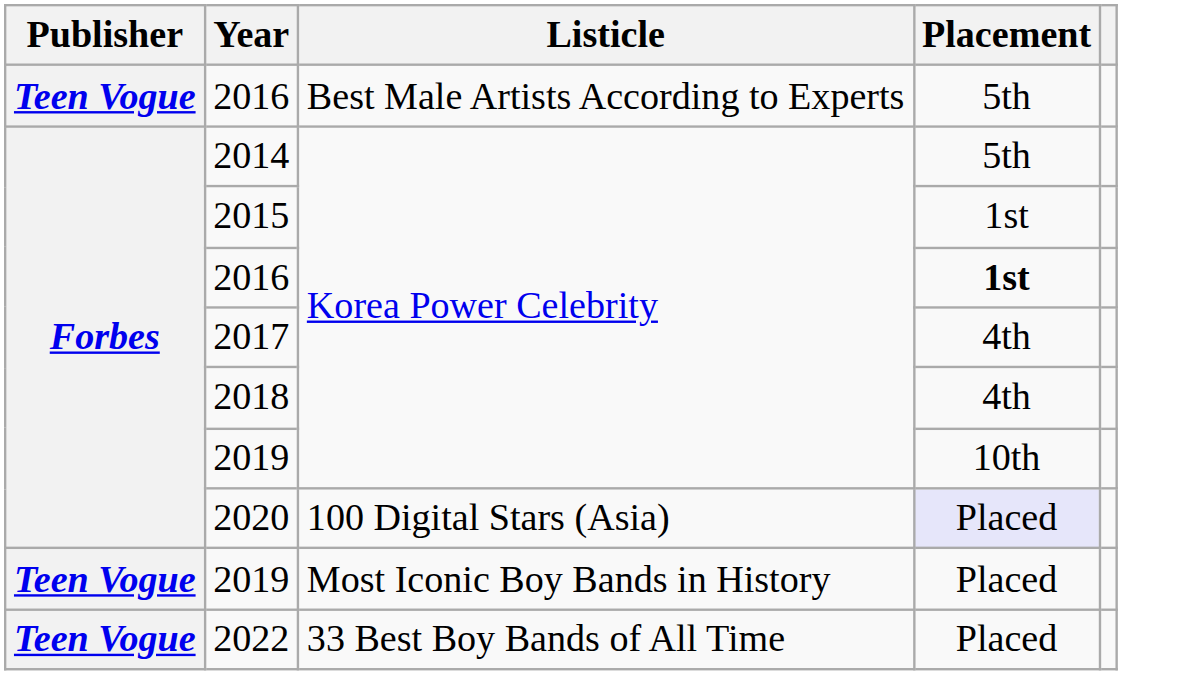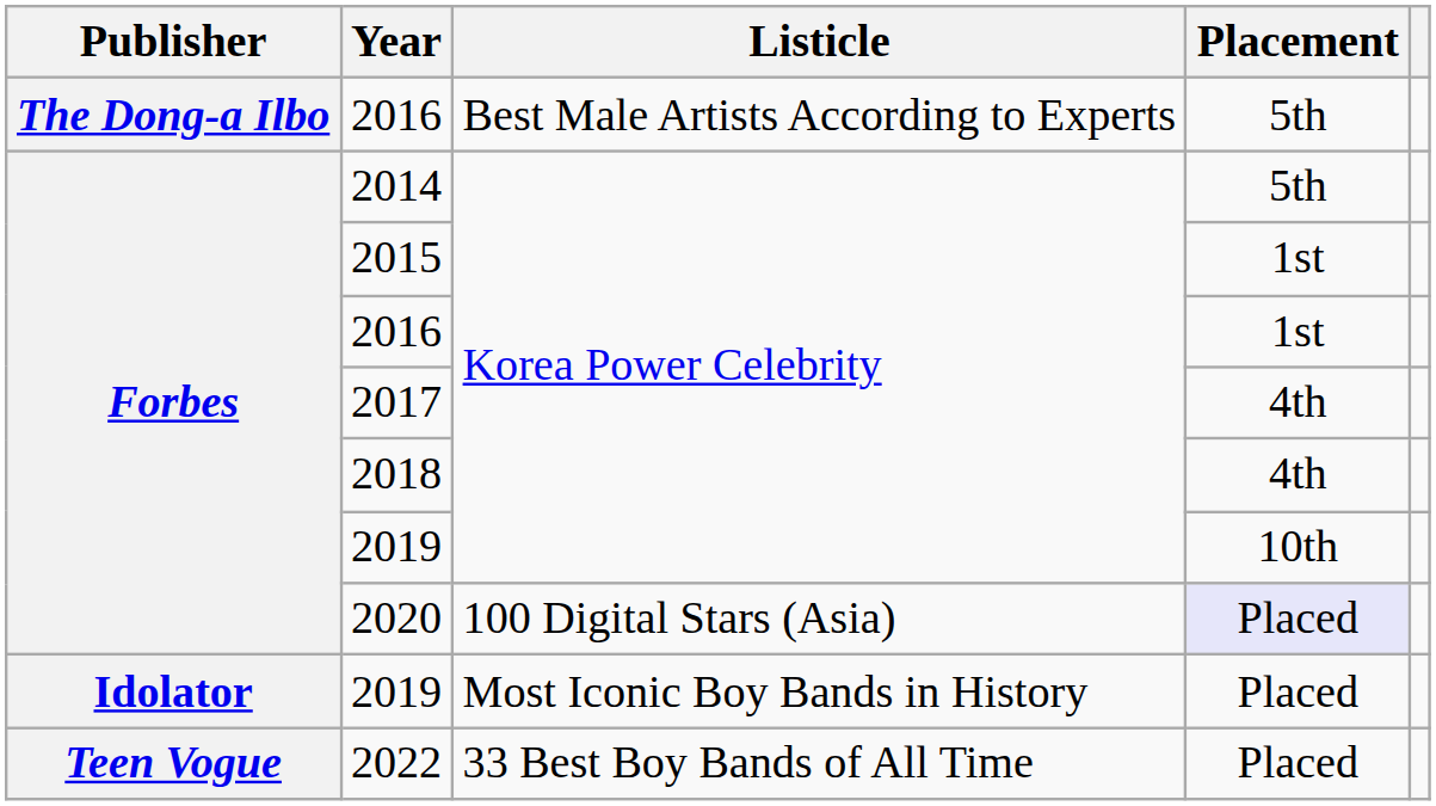2016 / Best Male Artists According to Experts | Publisher: Teen Vogue -> The Dong-a Ilbo
2016 / Korea Power Celebrity | Placement: bold -> normal
2019 / Most Iconic Boy Bands in History | Publisher: Teen Vogue -> Idolator
